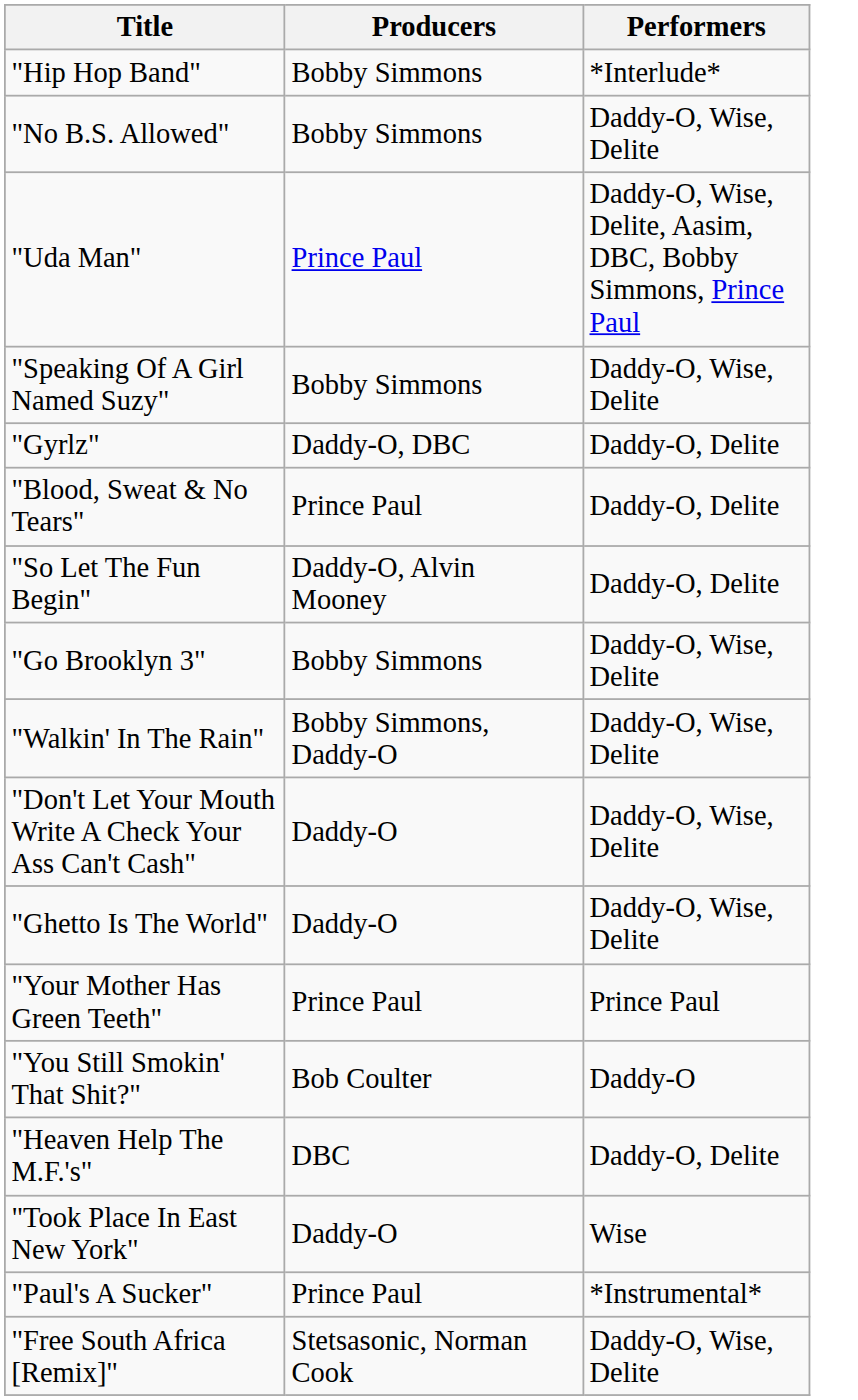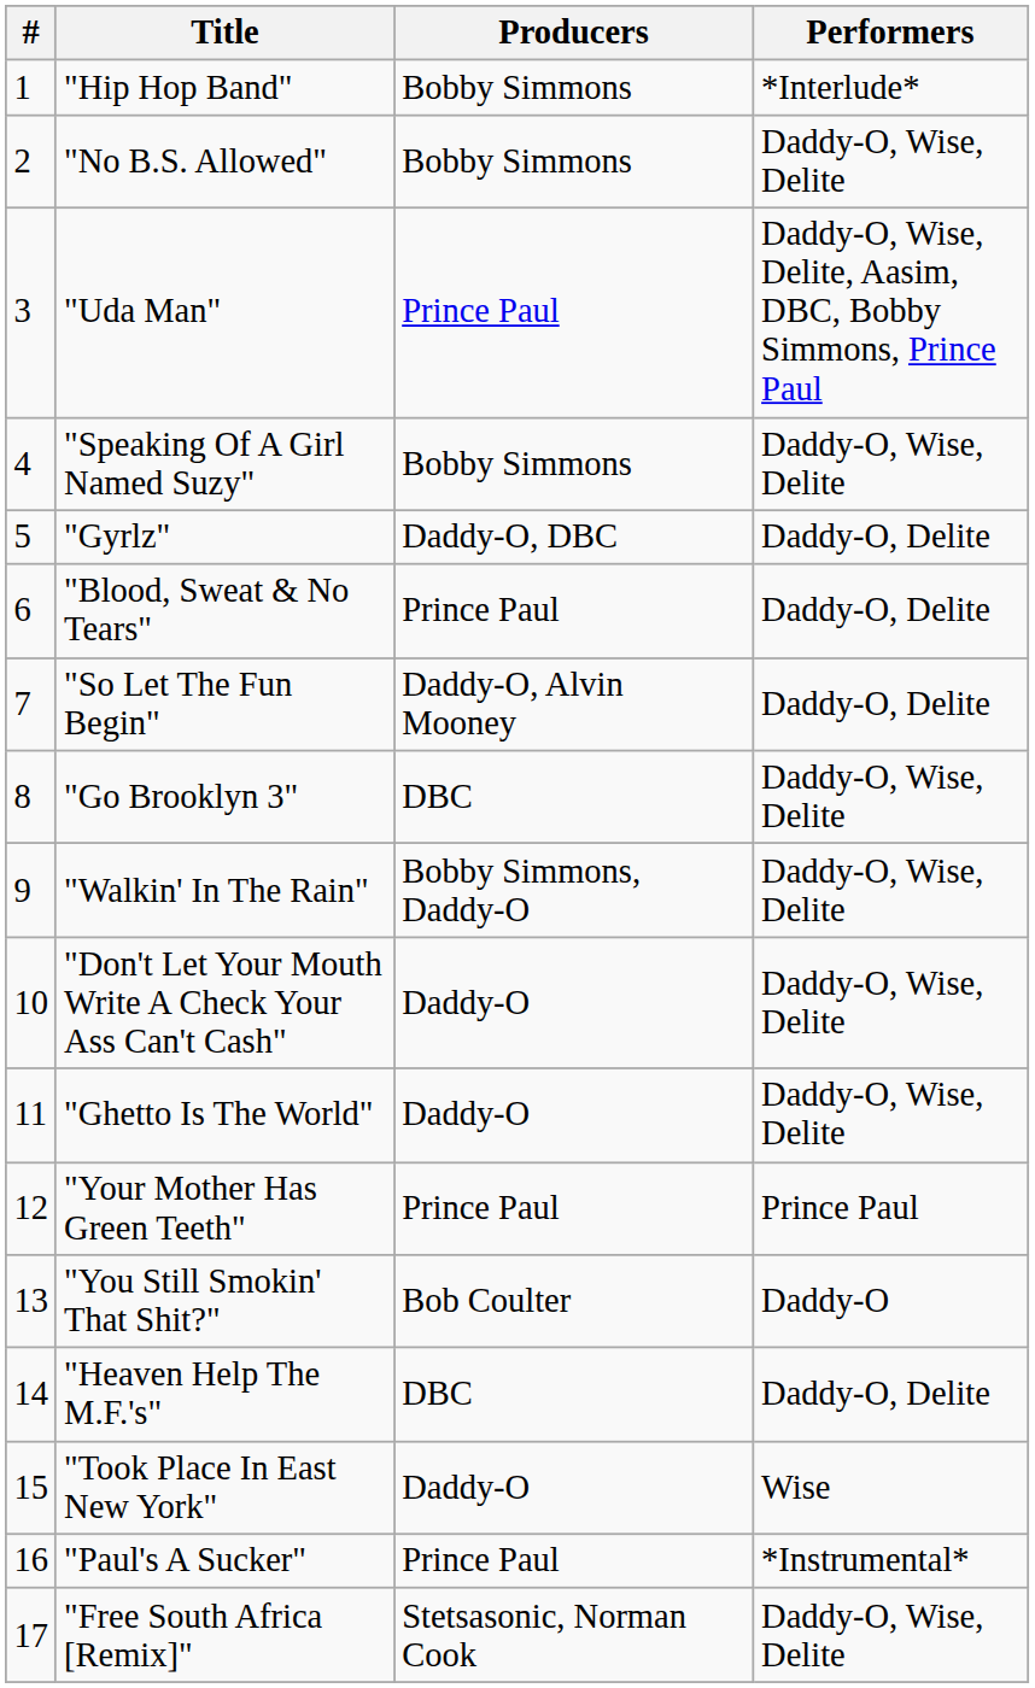+ column: # | 1 | 2 | 3 | 4 | 5 | 6 | 7 | 8 | 9 | 10 | 11 | 12 | 13 | 14 | 15 | 16 | 17
"Go Brooklyn 3" | Producers: Bobby Simmons -> DBC
